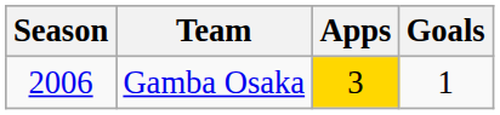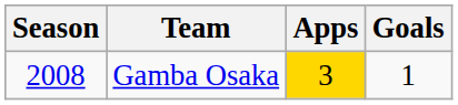Gamba Osaka | Season: 2006 -> 2008
